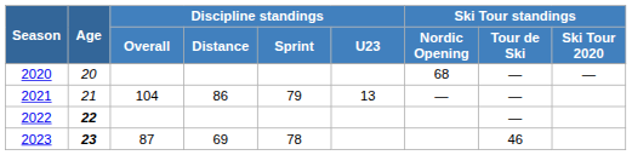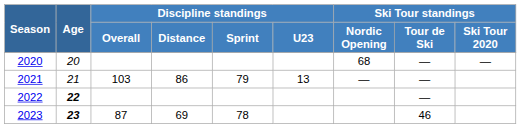2021 | Discipline standings / Overall: 104 -> 103
